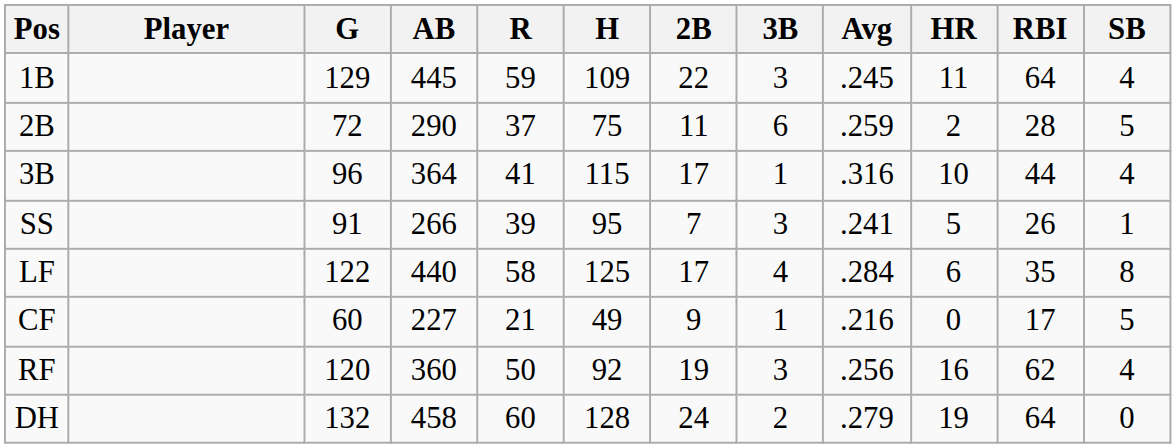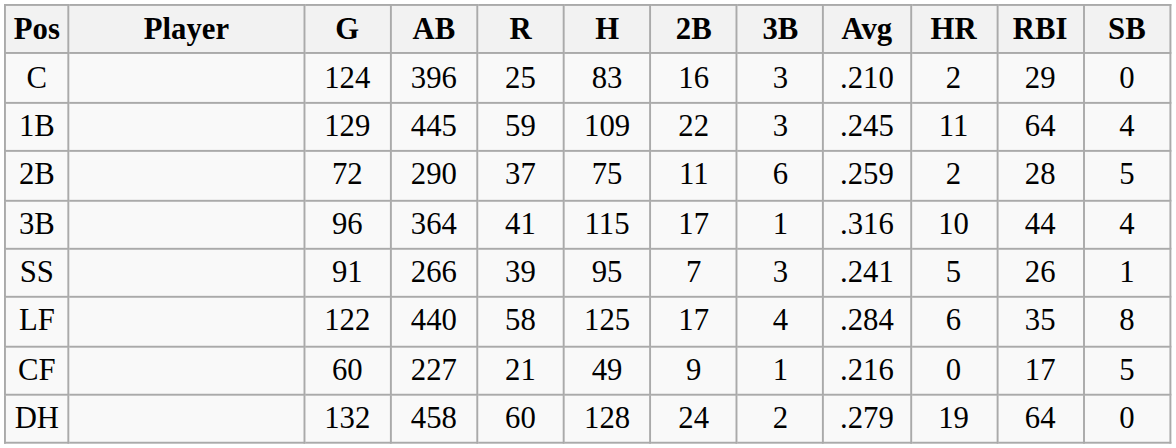+ row: C | 124 | 396 | 25 | 83 | 16 | 3 | .210 | 2 | 29 | 0
- row: RF | 120 | 360 | 50 | 92 | 19 | 3 | .256 | 16 | 62 | 4
